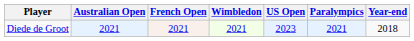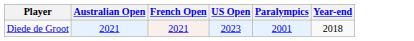- column: Wimbledon | 2021
Diede de Groot | Paralympics: 2021 -> 2001
